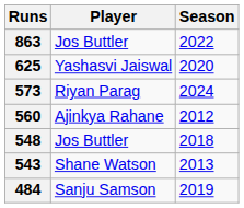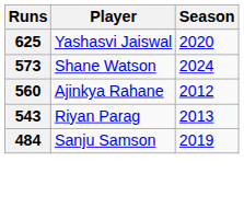- row: 863 | Jos Buttler | 2022
573 | Player: Riyan Parag -> Shane Watson
- row: 548 | Jos Buttler | 2018
543 | Player: Shane Watson -> Riyan Parag
